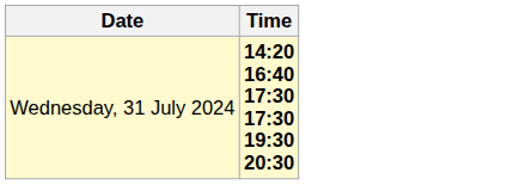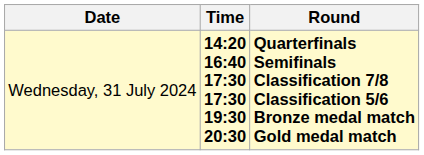+ column: Round | Quarterfinals Semifinals Classification 7/8 Classification 5/6 Bronze medal match Gold medal match
